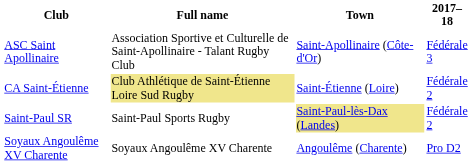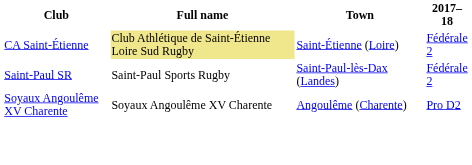- row: ASC Saint Apollinaire | Association Sportive et Culturelle de Saint-Apollinaire - Talant Rugby Club | Saint-Apollinaire (Côte-d'Or) | Fédérale 3
Saint-Paul SR | Town: khaki background -> no background
